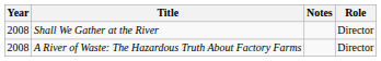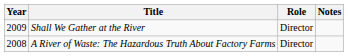columns swapped: Role <-> Notes
Shall We Gather at the River | Year: 2008 -> 2009
